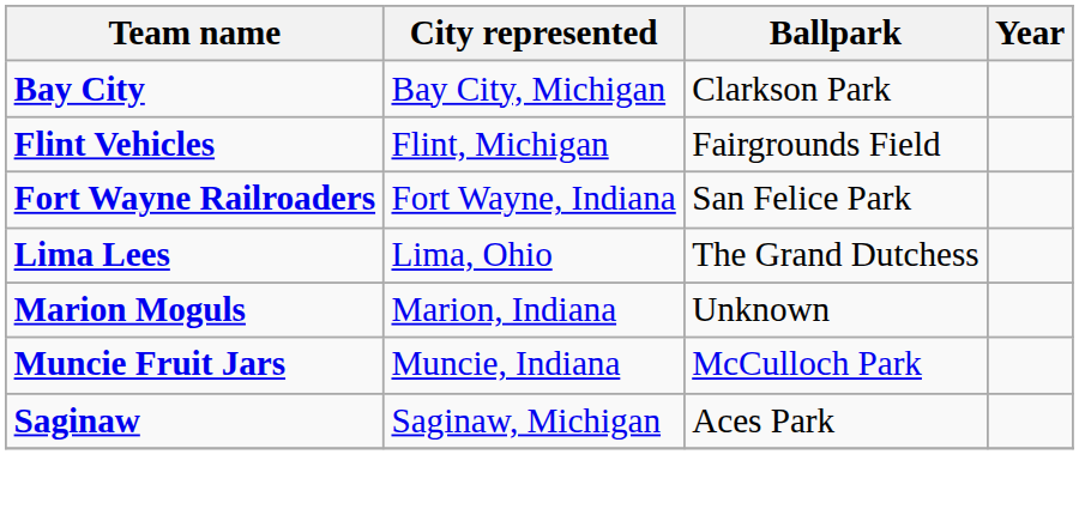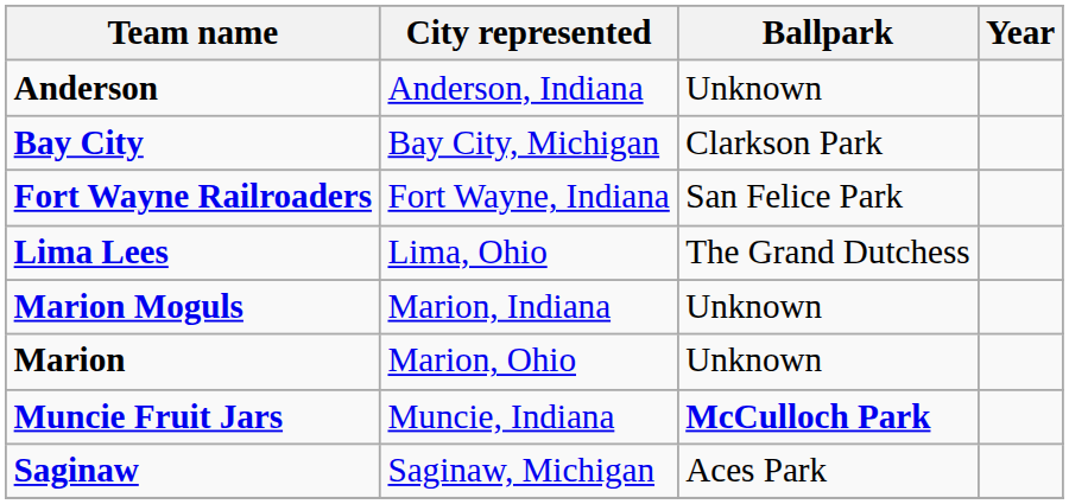+ row: Anderson | Anderson, Indiana | Unknown
- row: Flint Vehicles | Flint, Michigan | Fairgrounds Field
+ row: Marion | Marion, Ohio | Unknown
Muncie Fruit Jars | Ballpark: normal -> bold
